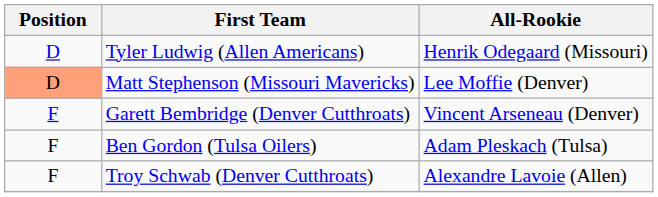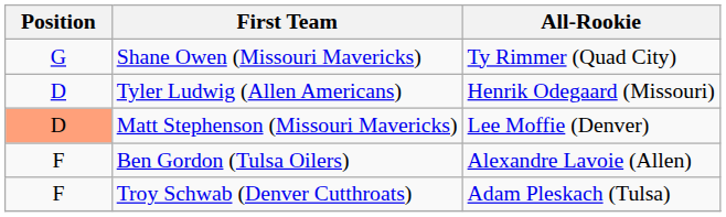+ row: G | Shane Owen (Missouri Mavericks) | Ty Rimmer (Quad City)
- row: F | Garett Bembridge (Denver Cutthroats) | Vincent Arseneau (Denver)
Ben Gordon (Tulsa Oilers) | All-Rookie: Adam Pleskach (Tulsa) -> Alexandre Lavoie (Allen)
Troy Schwab (Denver Cutthroats) | All-Rookie: Alexandre Lavoie (Allen) -> Adam Pleskach (Tulsa)
